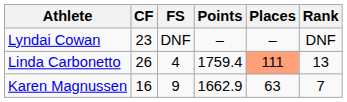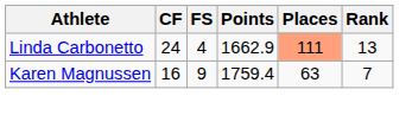- row: Lyndai Cowan | 23 | DNF | – | – | DNF
Linda Carbonetto | CF: 26 -> 24
Linda Carbonetto | Points: 1759.4 -> 1662.9
Karen Magnussen | Points: 1662.9 -> 1759.4
